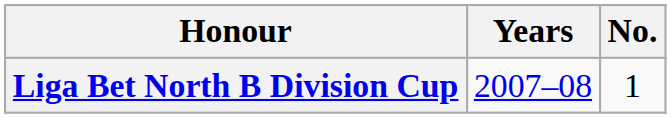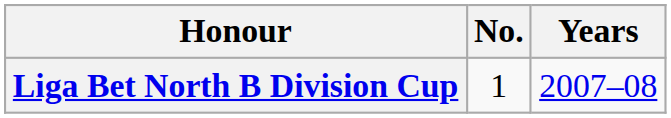columns swapped: No. <-> Years
